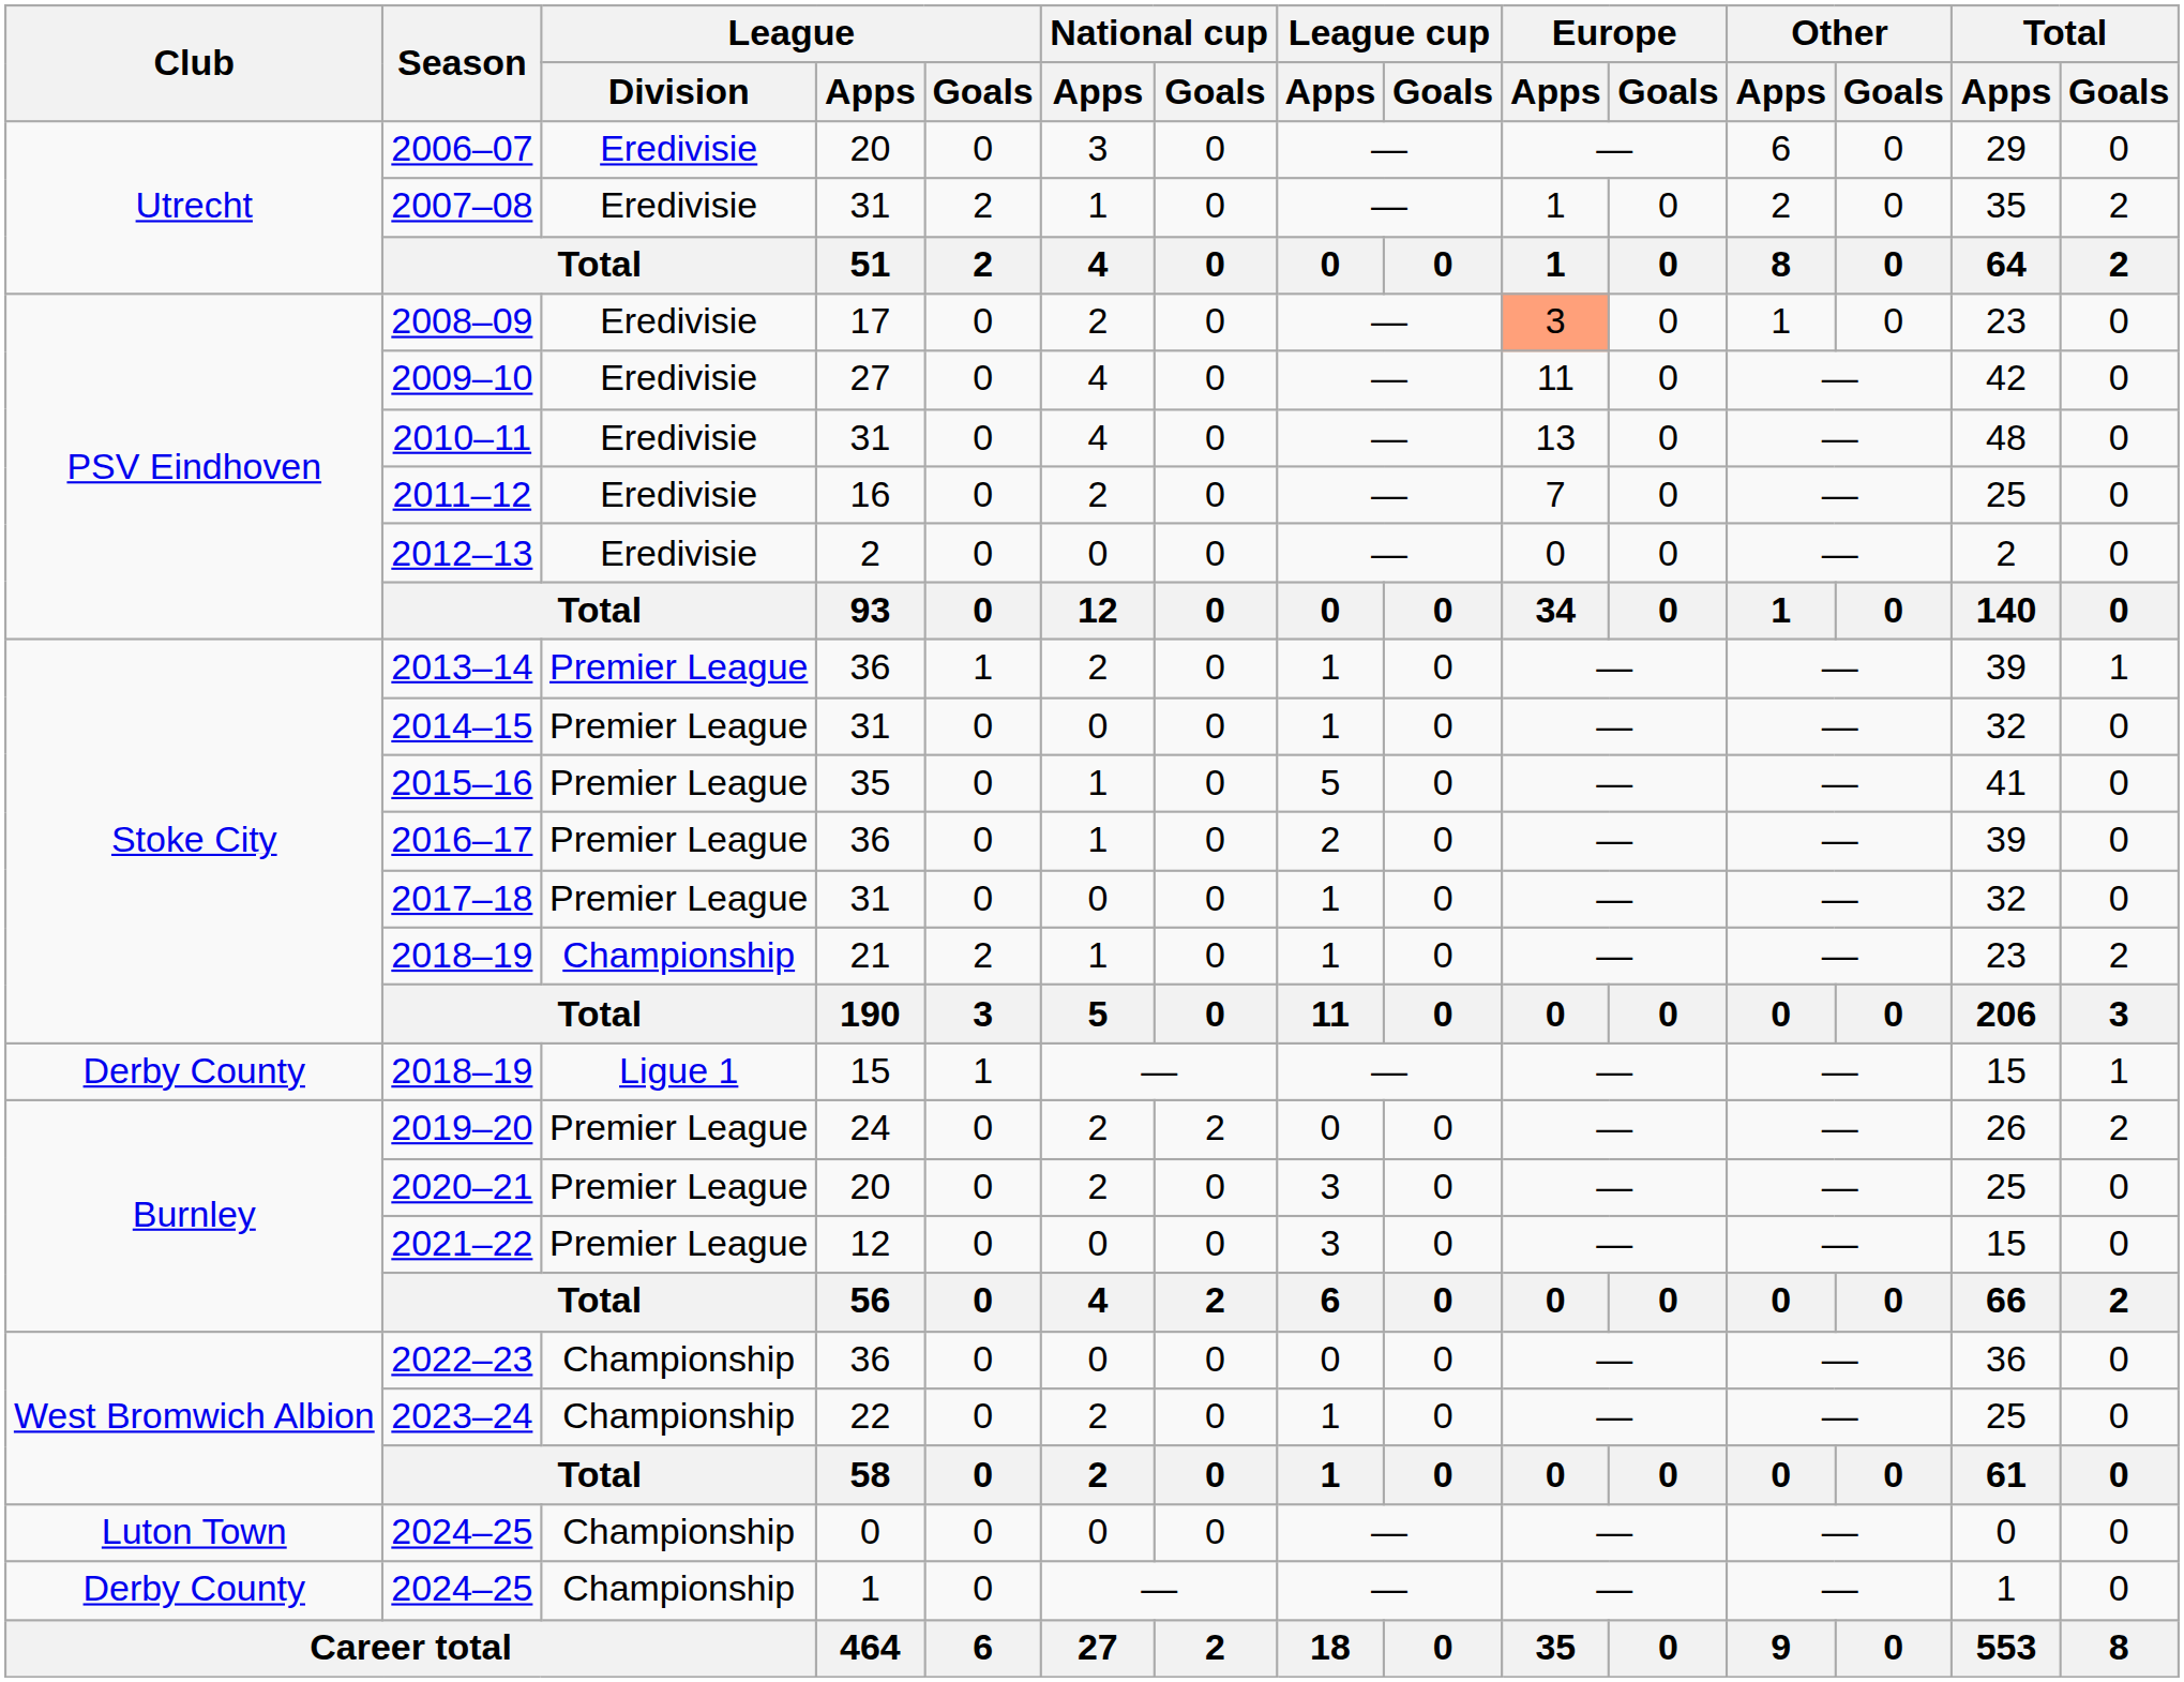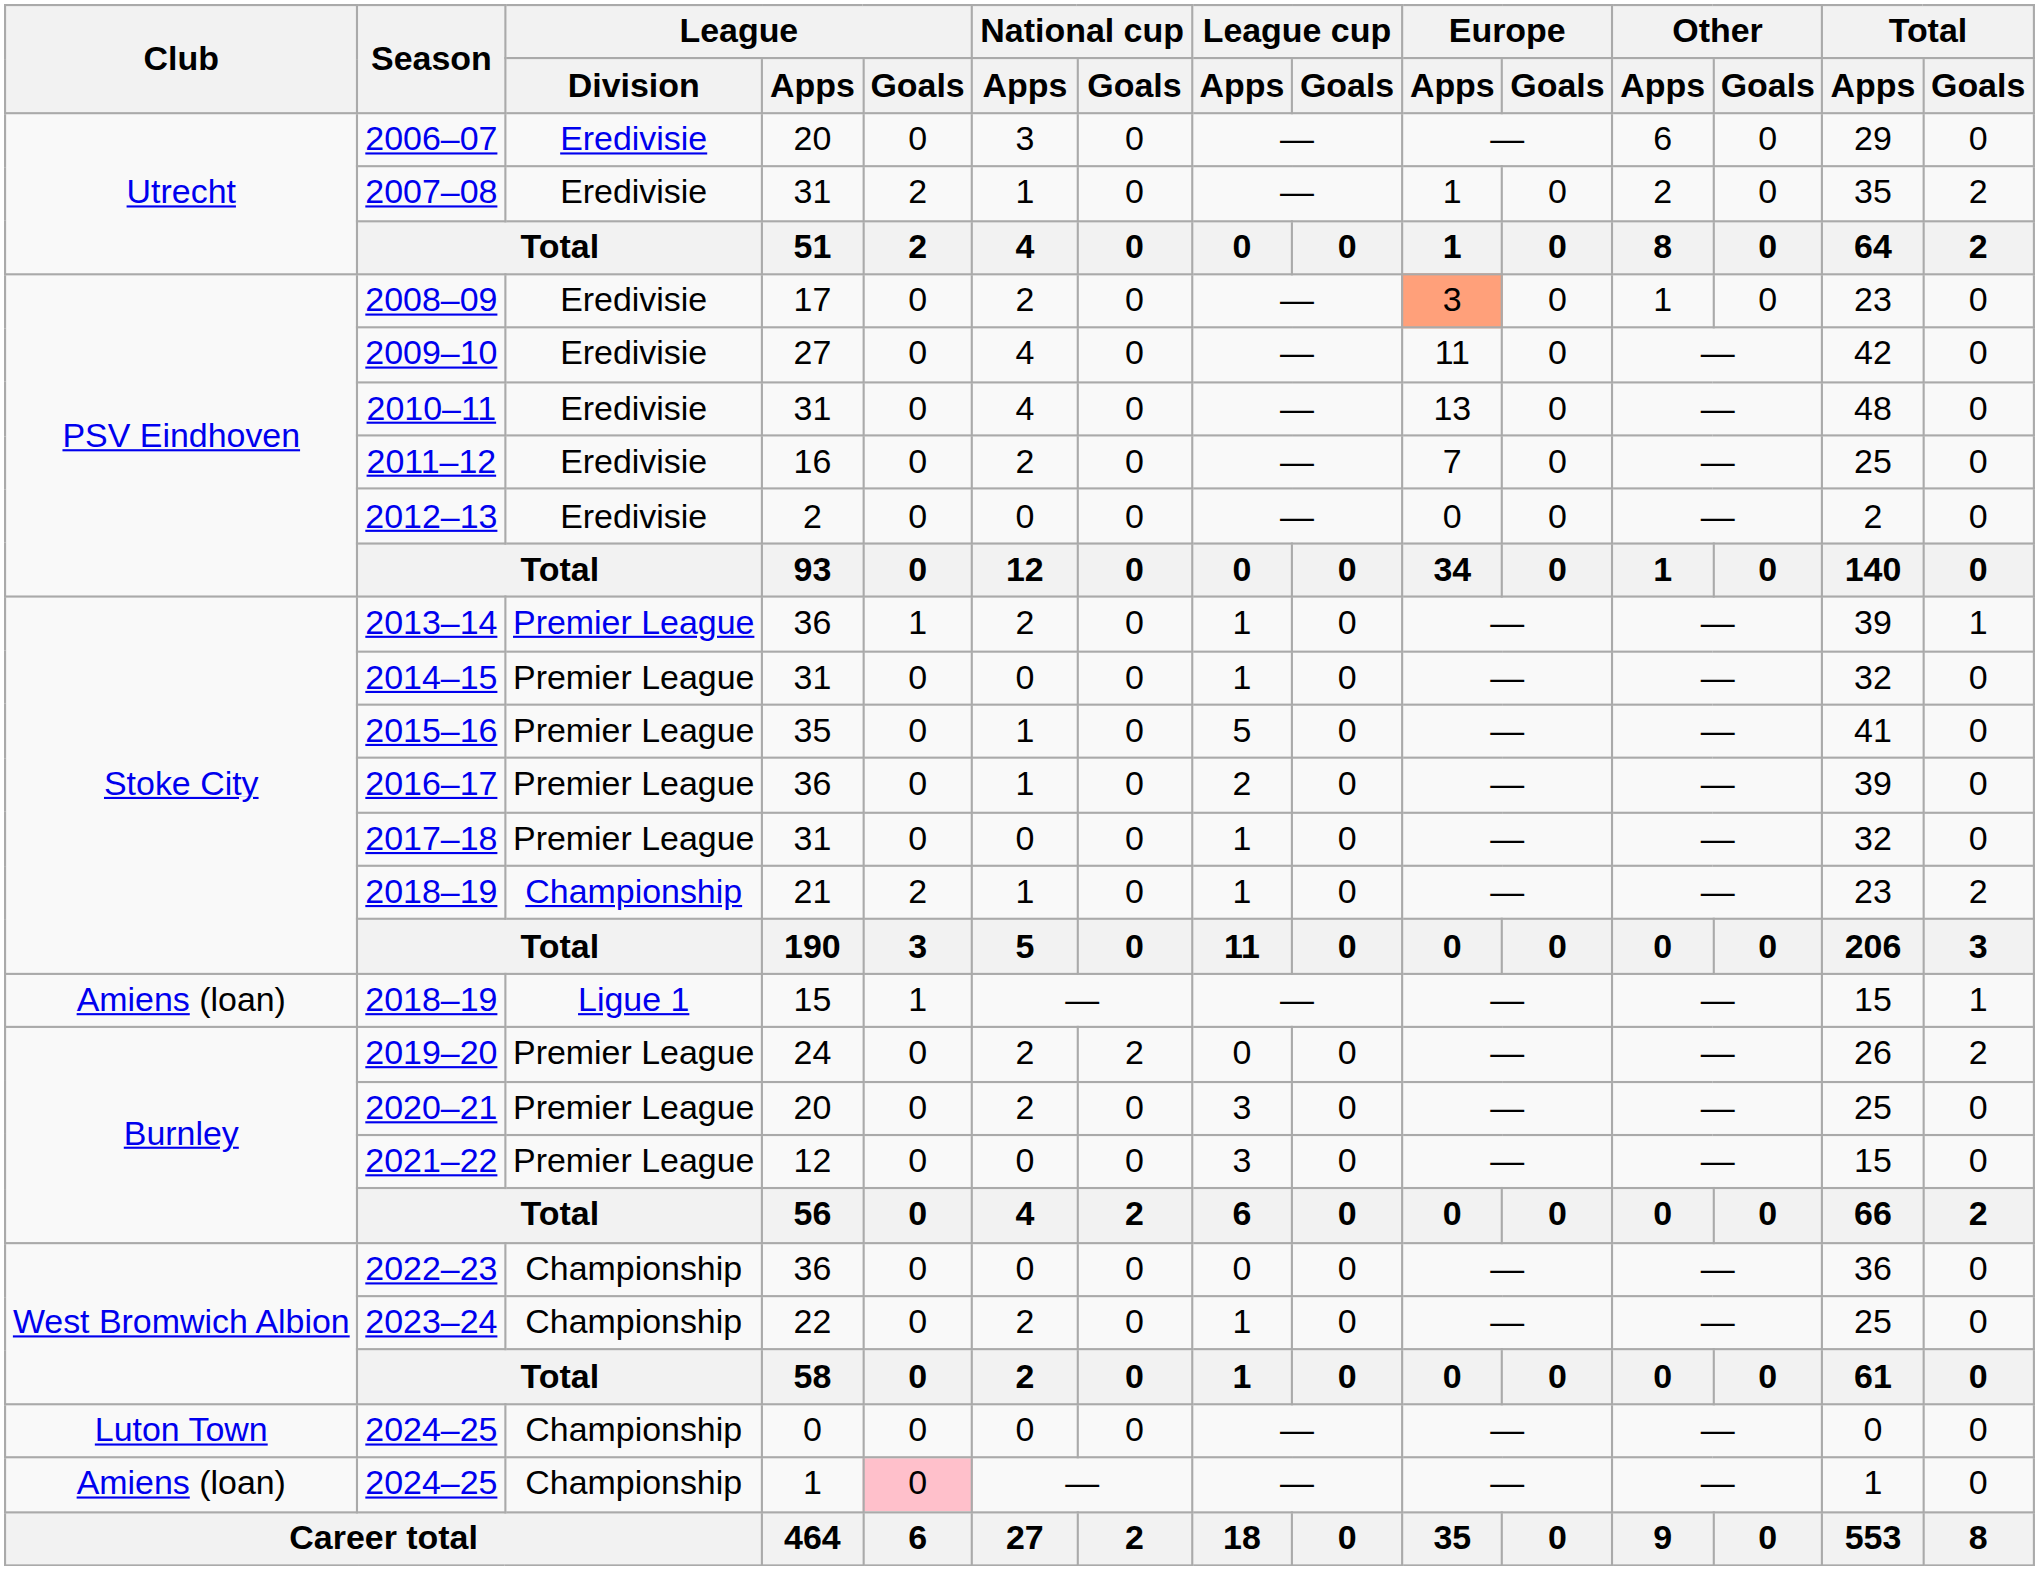2018–19 / 15 | Club: Derby County -> Amiens (loan)
2024–25 / 1 | Club: Derby County -> Amiens (loan)
2024–25 / 1 | League / Goals: no background -> pink background
